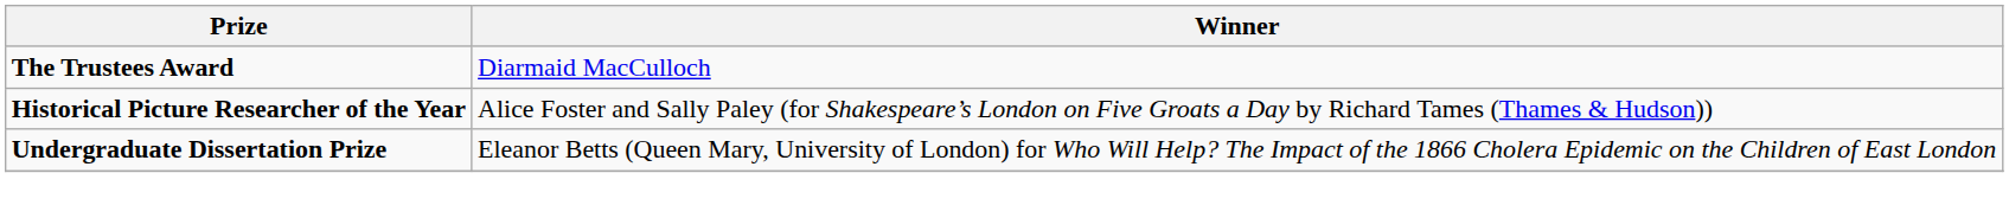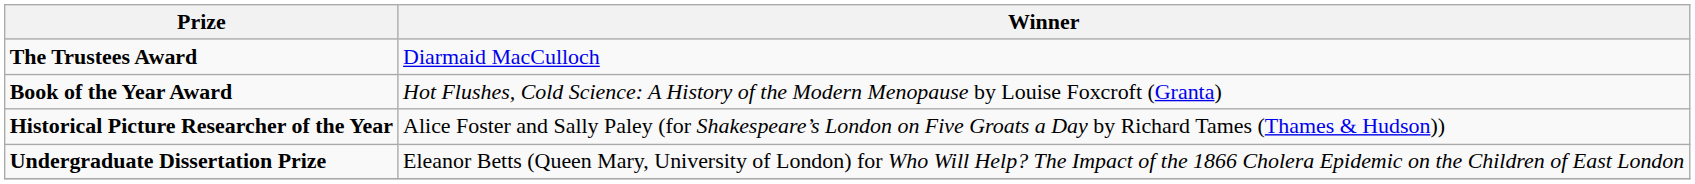+ row: Book of the Year Award | Hot Flushes, Cold Science: A History of the Modern Menopause by Louise Foxcroft (Granta)
